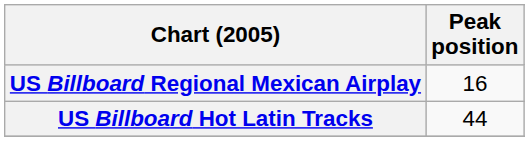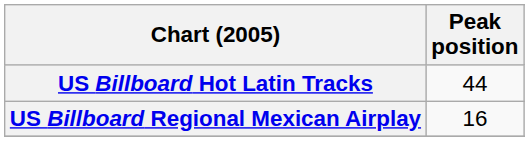rows swapped: US Billboard Hot Latin Tracks <-> US Billboard Regional Mexican Airplay
